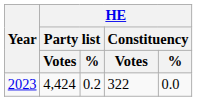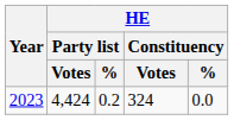2023 | HE / Constituency / Votes: 322 -> 324
